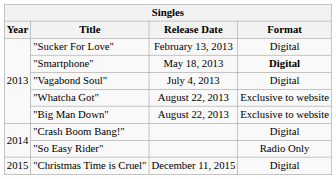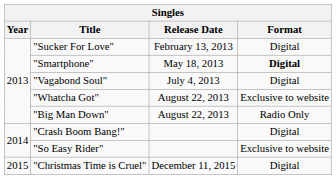"Big Man Down" | Format: Exclusive to website -> Radio Only
"So Easy Rider" | Format: Radio Only -> Exclusive to website
